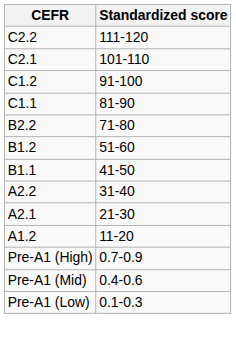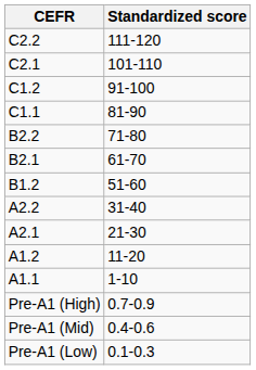+ row: B2.1 | 61-70
- row: B1.1 | 41-50
+ row: A1.1 | 1-10
